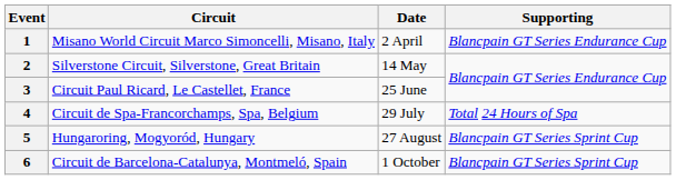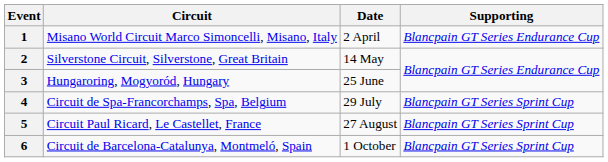3 | Circuit: Circuit Paul Ricard, Le Castellet, France -> Hungaroring, Mogyoród, Hungary
4 | Supporting: Total 24 Hours of Spa -> Blancpain GT Series Sprint Cup
5 | Circuit: Hungaroring, Mogyoród, Hungary -> Circuit Paul Ricard, Le Castellet, France
